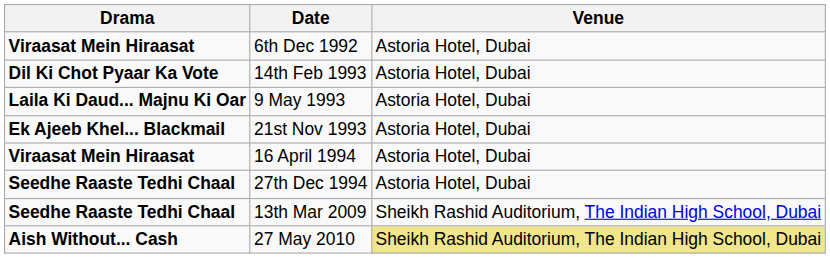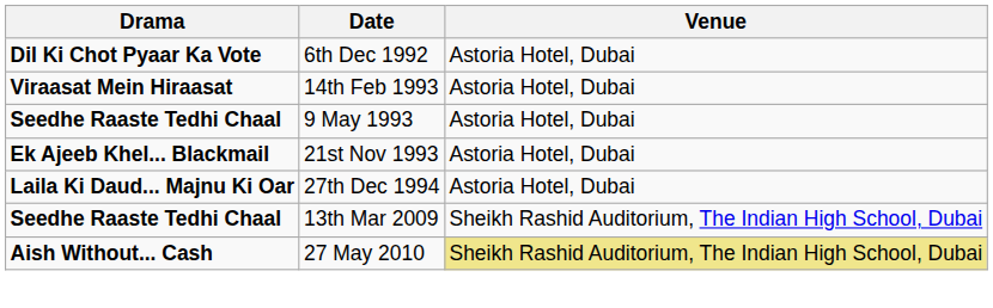6th Dec 1992 | Drama: Viraasat Mein Hiraasat -> Dil Ki Chot Pyaar Ka Vote
14th Feb 1993 | Drama: Dil Ki Chot Pyaar Ka Vote -> Viraasat Mein Hiraasat
9 May 1993 | Drama: Laila Ki Daud... Majnu Ki Oar -> Seedhe Raaste Tedhi Chaal
- row: Viraasat Mein Hiraasat | 16 April 1994 | Astoria Hotel, Dubai
27th Dec 1994 | Drama: Seedhe Raaste Tedhi Chaal -> Laila Ki Daud... Majnu Ki Oar
